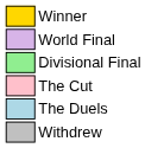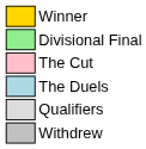- row: World Final
+ row: Qualifiers
